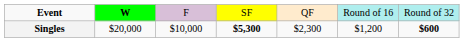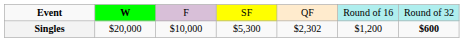Singles | column 4: bold -> normal
Singles | column 5: $2,300 -> $2,302
